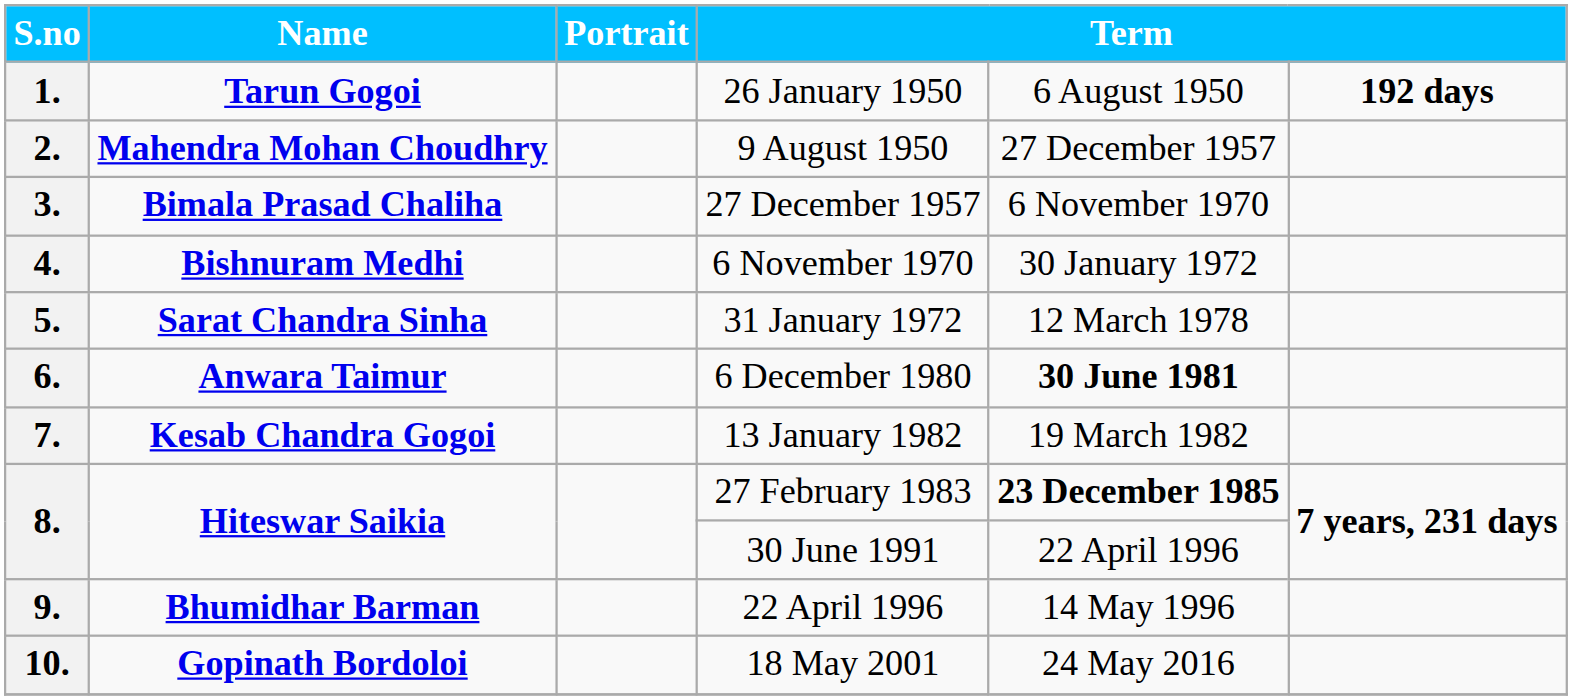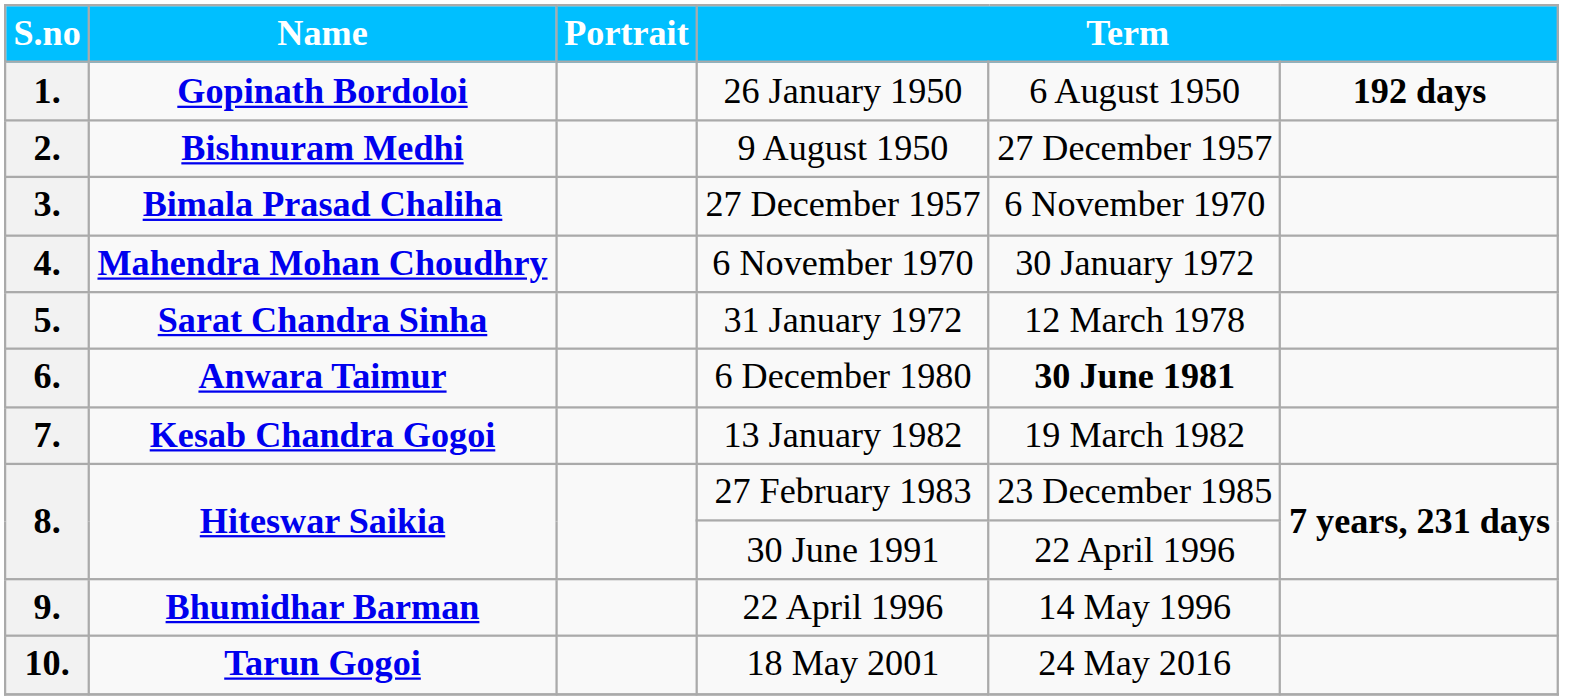1. | Name: Tarun Gogoi -> Gopinath Bordoloi
2. | Name: Mahendra Mohan Choudhry -> Bishnuram Medhi
4. | Name: Bishnuram Medhi -> Mahendra Mohan Choudhry
8. / 27 February 1983 | column 5: bold -> normal
10. | Name: Gopinath Bordoloi -> Tarun Gogoi
